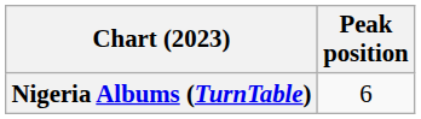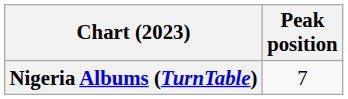Nigeria Albums (TurnTable) | Peak position: 6 -> 7
